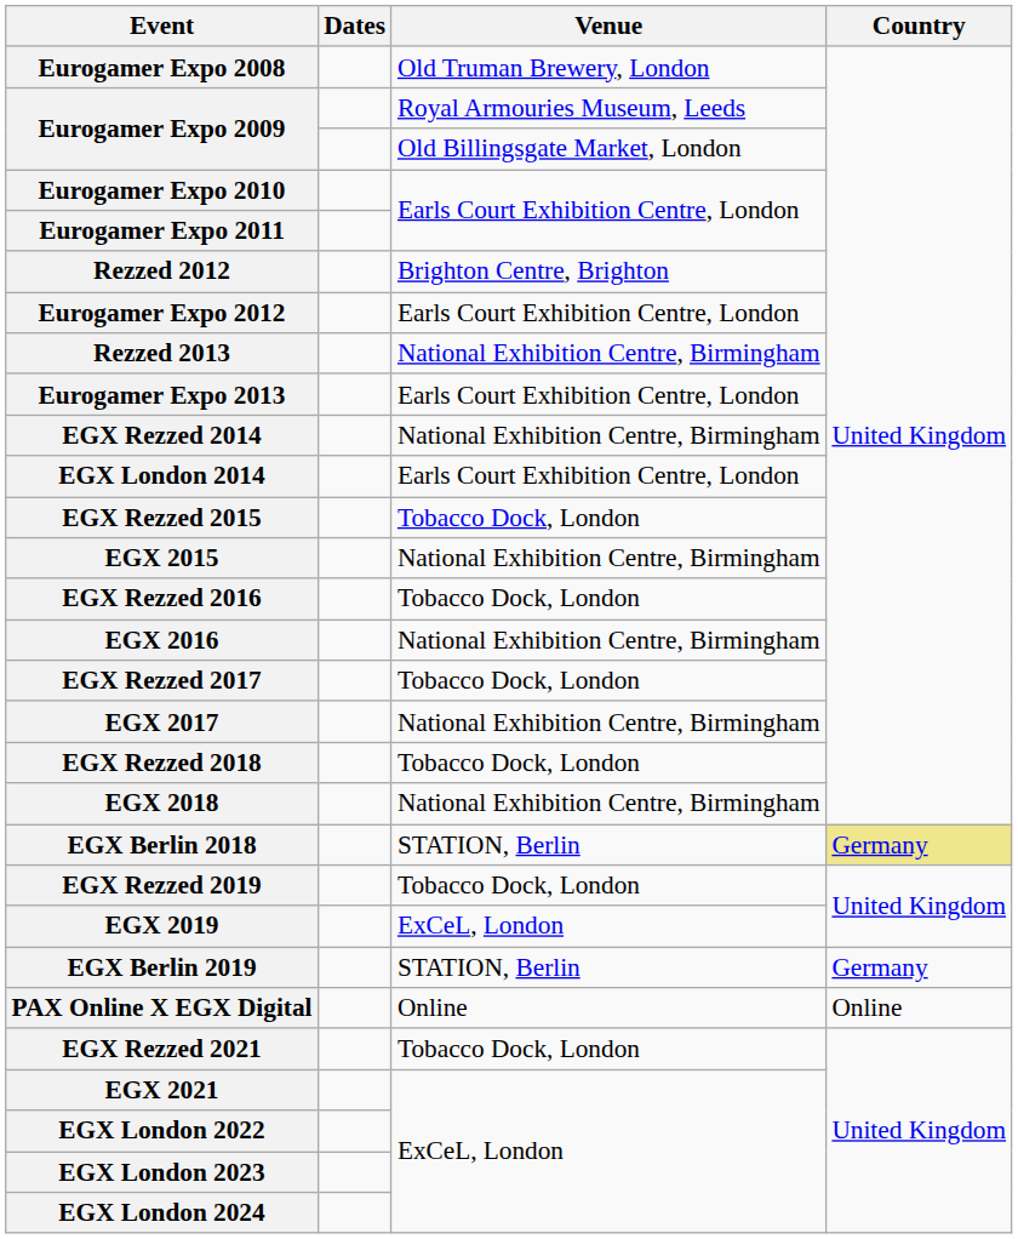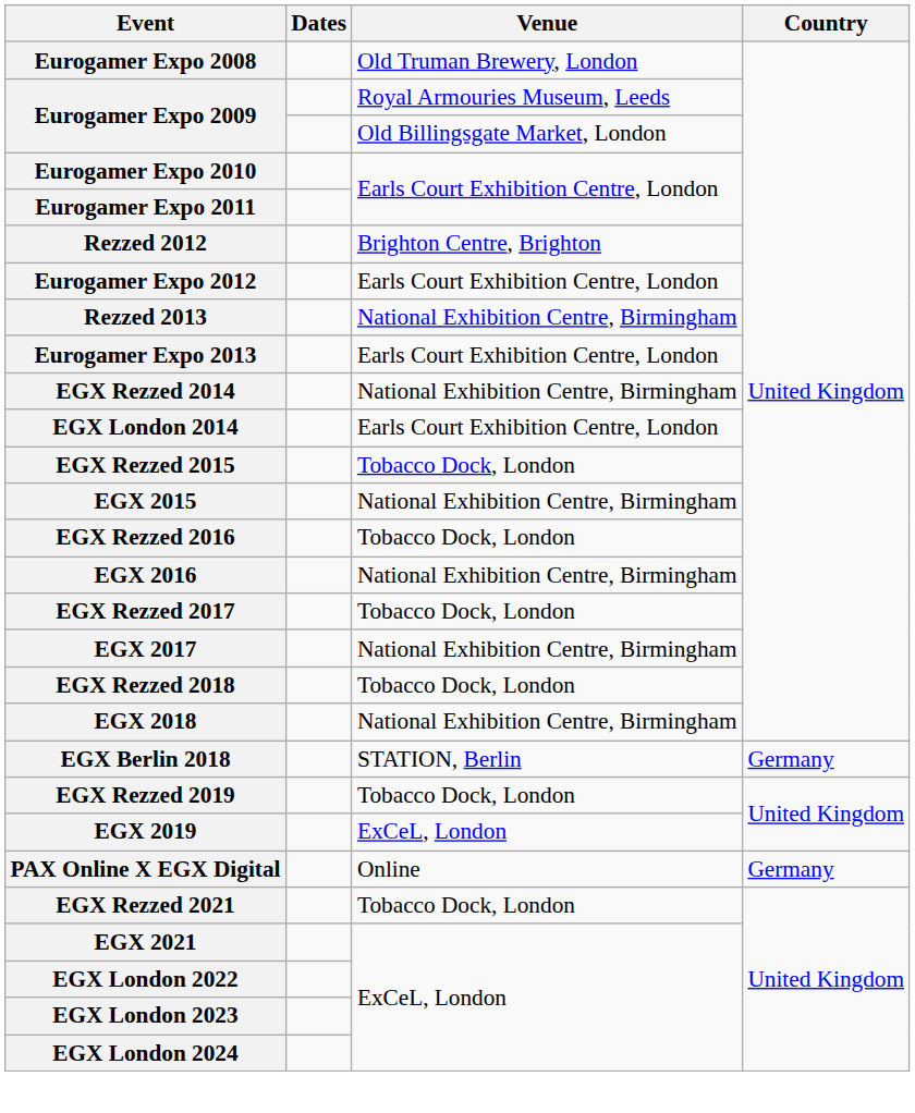EGX Berlin 2018 | Country: khaki background -> no background
- row: EGX Berlin 2019 | STATION, Berlin | Germany
PAX Online X EGX Digital | Country: Online -> Germany
